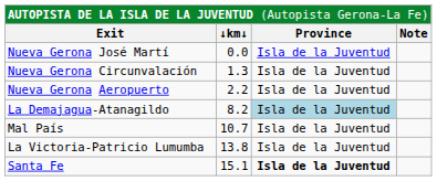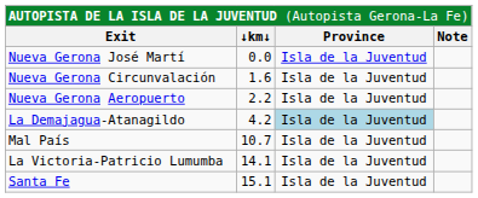Nueva Gerona Circunvalación | column 2: 1.3 -> 1.6
La Demajagua-Atanagildo | column 2: 8.2 -> 4.2
La Victoria-Patricio Lumumba | column 2: 13.8 -> 14.1
Santa Fe | column 3: bold -> normal
